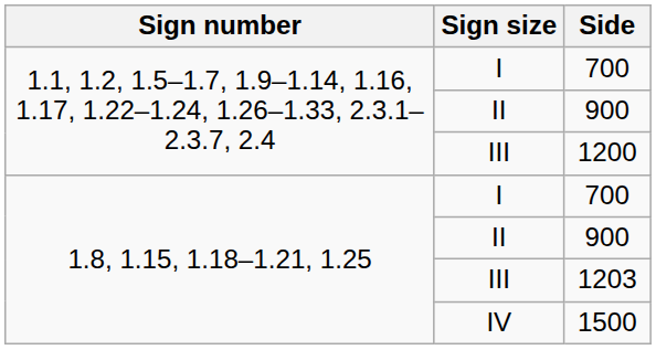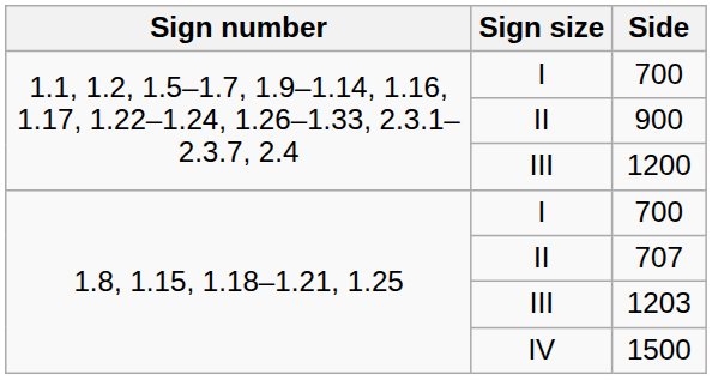1.8, 1.15, 1.18–1.21, 1.25 / II | Side: 900 -> 707
